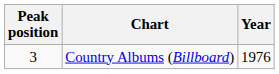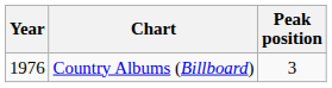columns swapped: Year <-> Peak position
